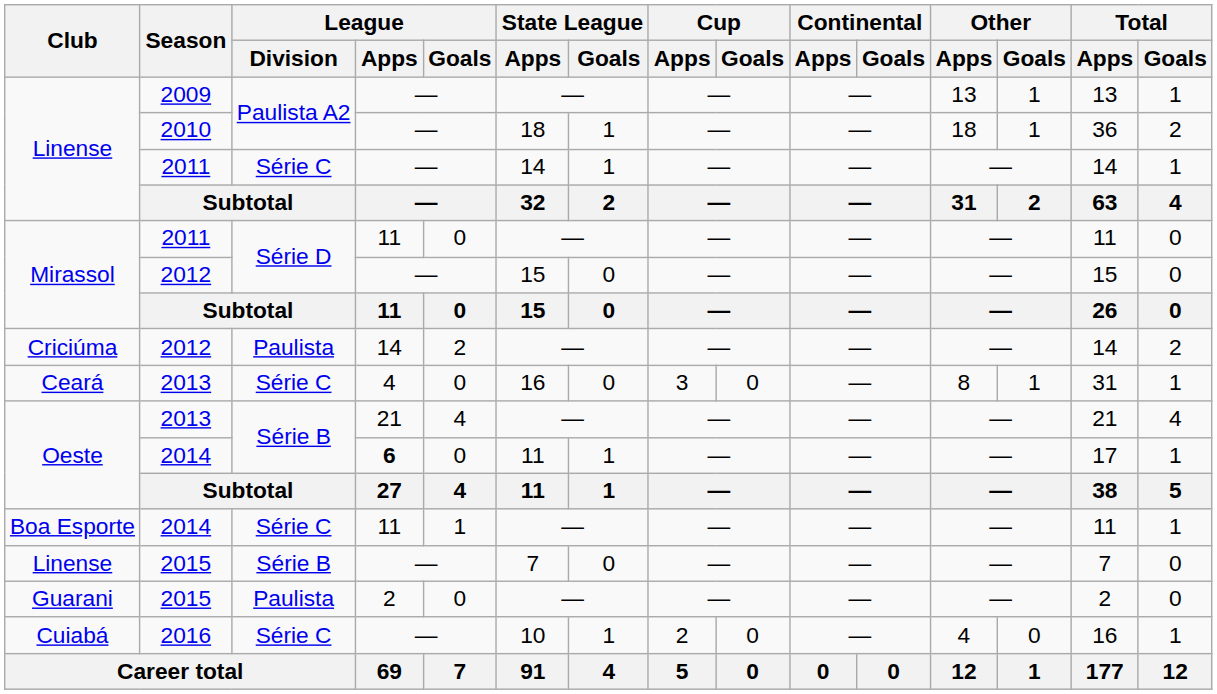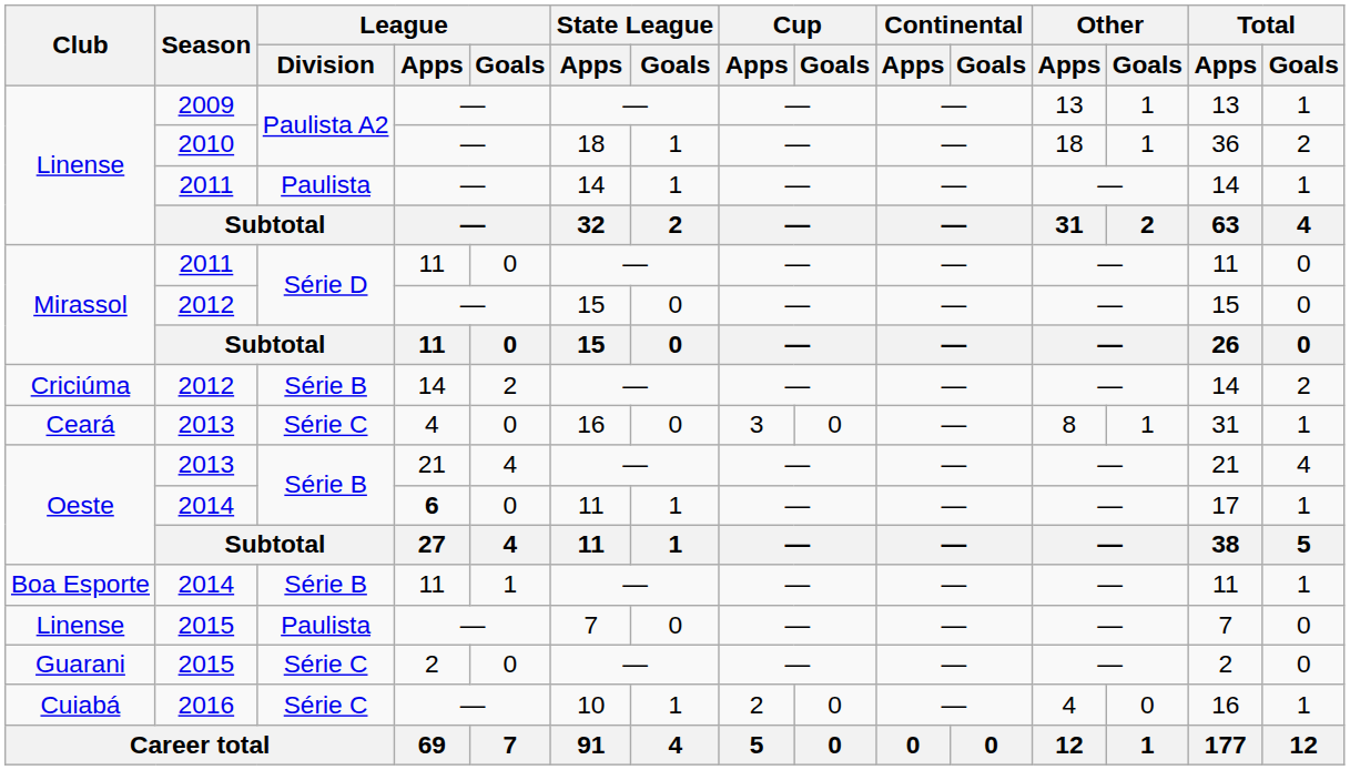Linense / 2011 | League / Division: Série C -> Paulista
Criciúma | League / Division: Paulista -> Série B
Boa Esporte | League / Division: Série C -> Série B
Linense / 2015 | League / Division: Série B -> Paulista
Guarani | League / Division: Paulista -> Série C
